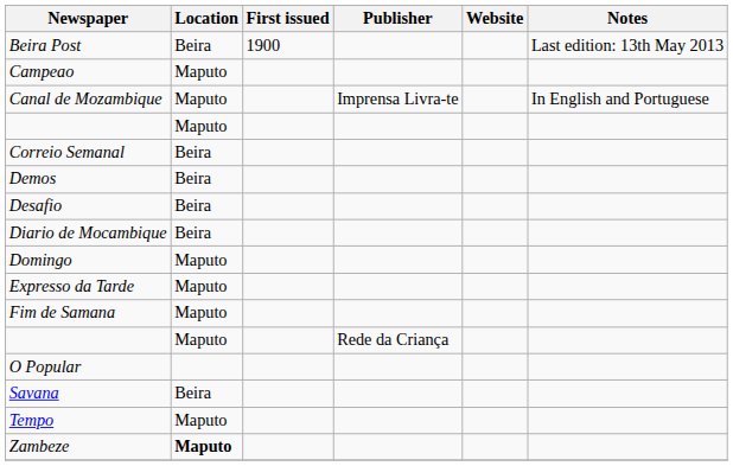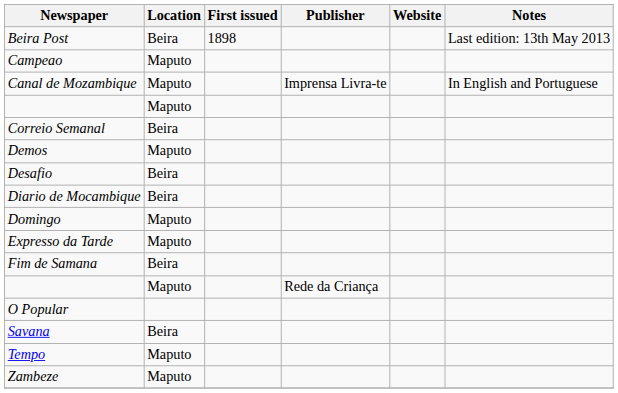Beira Post | First issued: 1900 -> 1898
Demos | Location: Beira -> Maputo
Fim de Samana | Location: Maputo -> Beira
Zambeze | Location: bold -> normal
